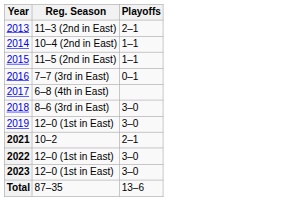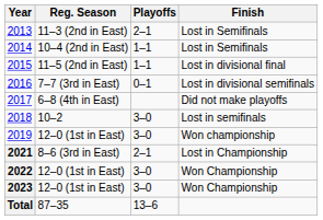+ column: Finish | Lost in Semifinals | Lost in Semifinals | Lost in divisional final | Lost in divisional semifinals | Did not make playoffs | Lost in semifinals | Won championship | Lost in Championship | Won Championship | Won Championship
2018 | Reg. Season: 8–6 (3rd in East) -> 10–2
2021 | Reg. Season: 10–2 -> 8–6 (3rd in East)
